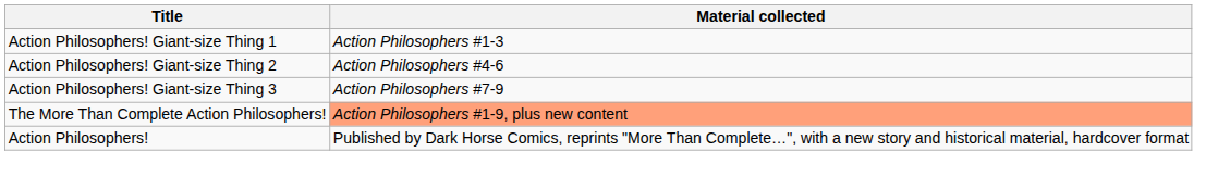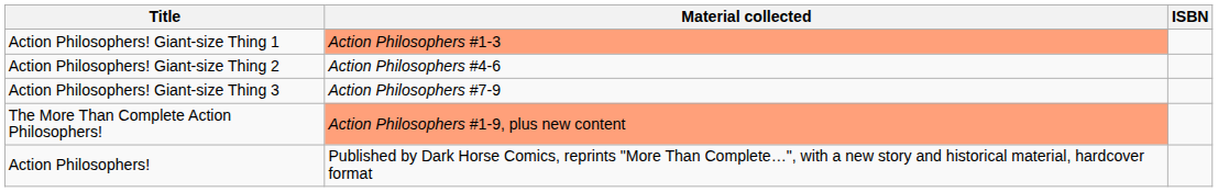+ column: ISBN
Action Philosophers! Giant-size Thing 1 | Material collected: no background -> lightsalmon background
